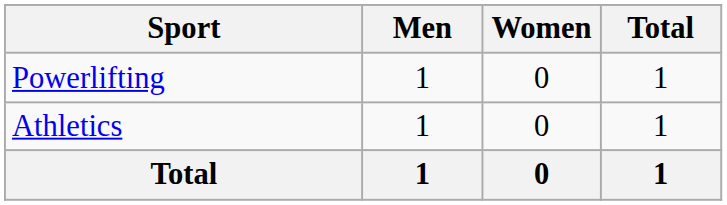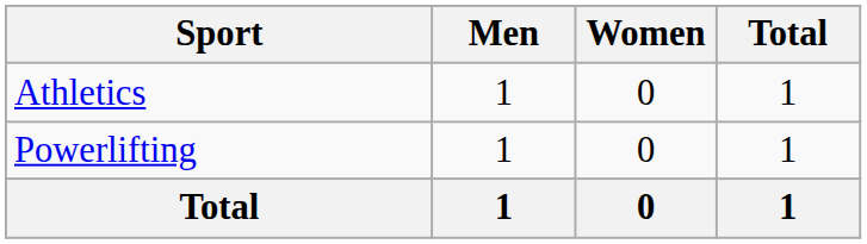rows swapped: Athletics <-> Powerlifting
